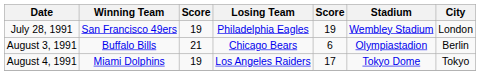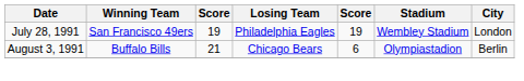- row: August 4, 1991 | Miami Dolphins | 19 | Los Angeles Raiders | 17 | Tokyo Dome | Tokyo
